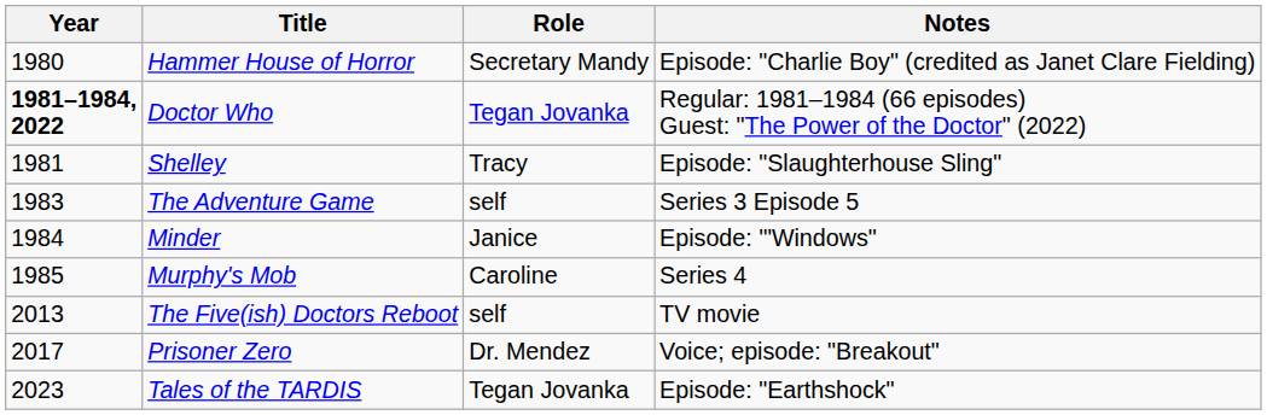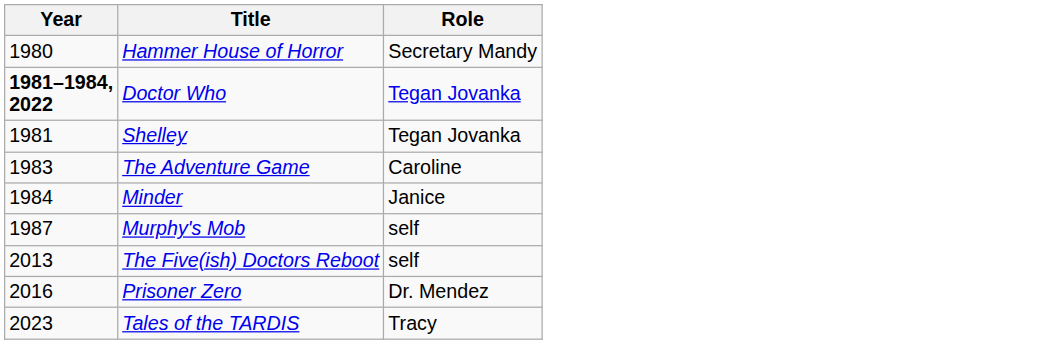- column: Notes | Episode: "Charlie Boy" (credited as Janet Clare Fielding) | Regular: 1981–1984 (66 episodes) Guest: "The Power of the Doctor" (2022) | Episode: "Slaughterhouse Sling" | Series 3 Episode 5 | Episode: '"Windows" | Series 4 | TV movie | Voice; episode: "Breakout" | Episode: "Earthshock"
Shelley | Role: Tracy -> Tegan Jovanka
The Adventure Game | Role: self -> Caroline
Murphy's Mob | Year: 1985 -> 1987
Murphy's Mob | Role: Caroline -> self
Prisoner Zero | Year: 2017 -> 2016
Tales of the TARDIS | Role: Tegan Jovanka -> Tracy
